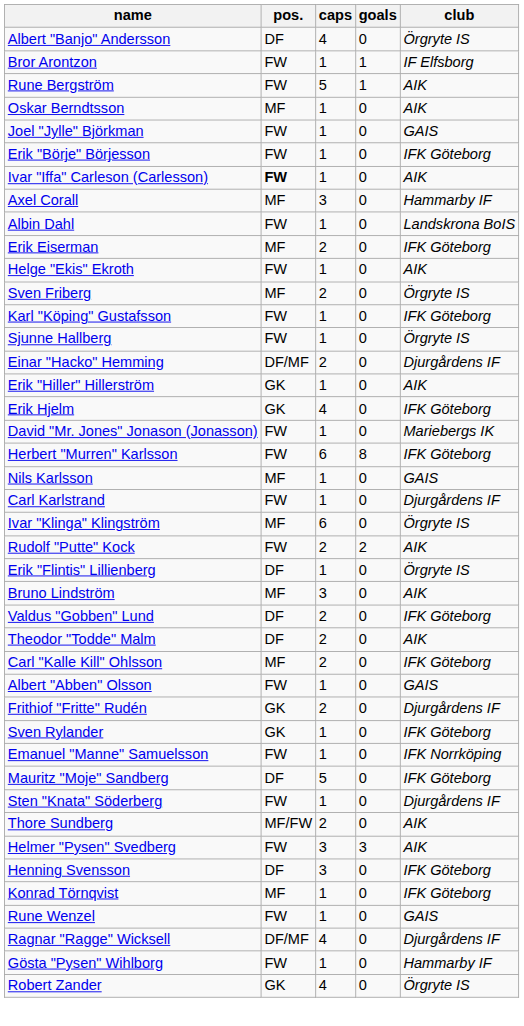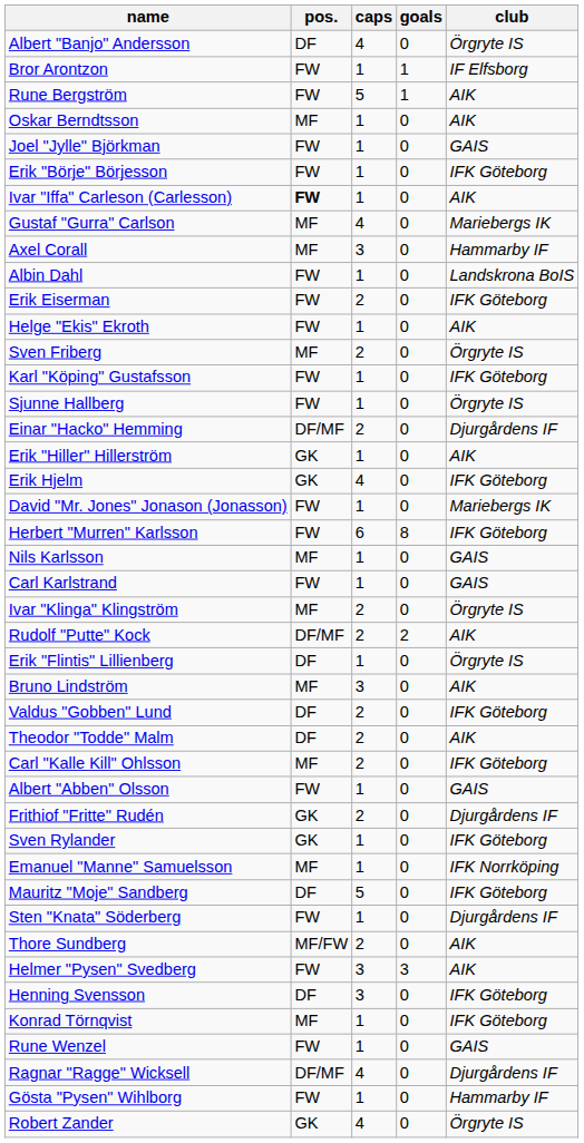+ row: Gustaf "Gurra" Carlson | MF | 4 | 0 | Mariebergs IK
Erik Eiserman | pos.: MF -> FW
Carl Karlstrand | club: Djurgårdens IF -> GAIS
Ivar "Klinga" Klingström | caps: 6 -> 2
Rudolf "Putte" Kock | pos.: FW -> DF/MF
Emanuel "Manne" Samuelsson | pos.: FW -> MF
